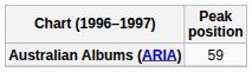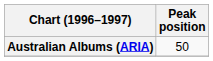Australian Albums (ARIA) | Peak position: 59 -> 50
